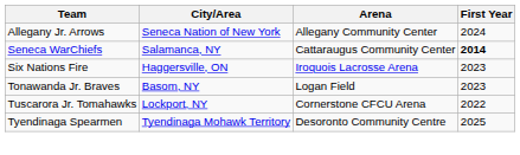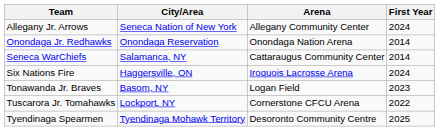+ row: Onondaga Jr. Redhawks | Onondaga Reservation | Onondaga Nation Arena | 2014
Seneca WarChiefs | First Year: bold -> normal
Six Nations Fire | First Year: 2023 -> 2024
